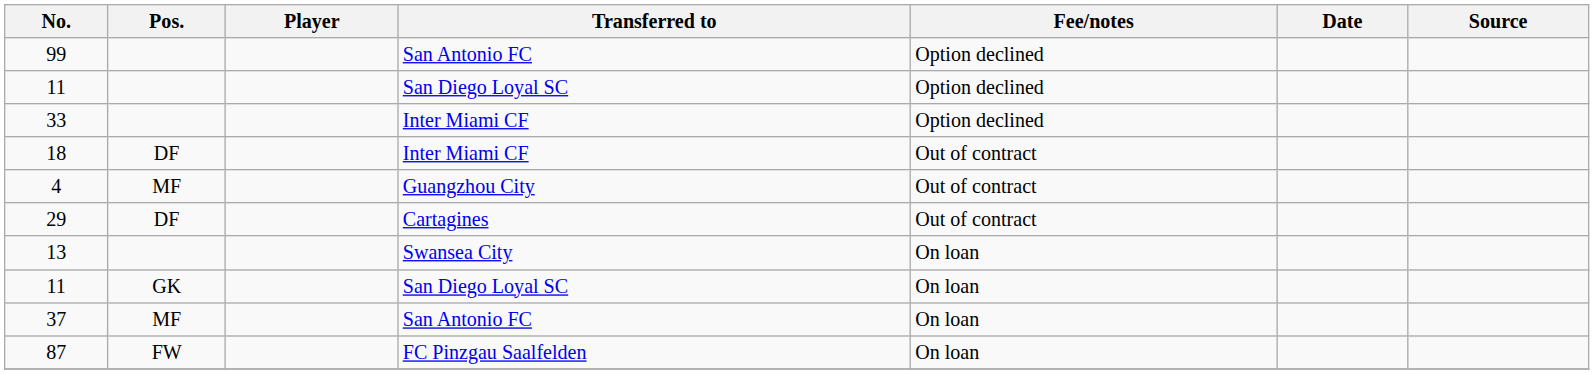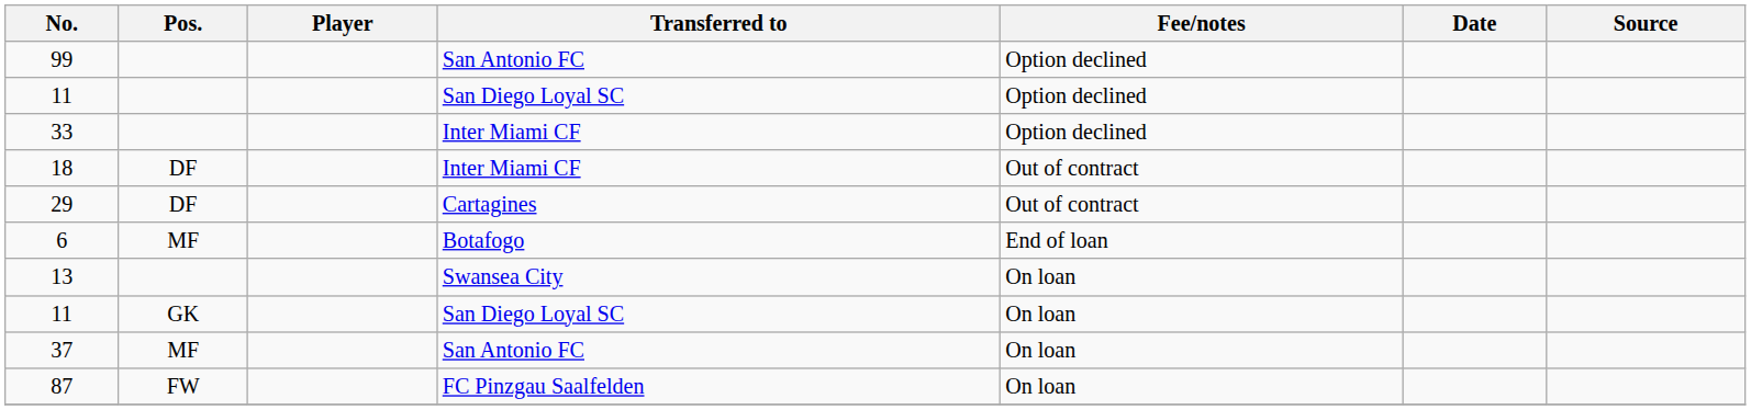- row: 4 | MF | Guangzhou City | Out of contract
+ row: 6 | MF | Botafogo | End of loan
